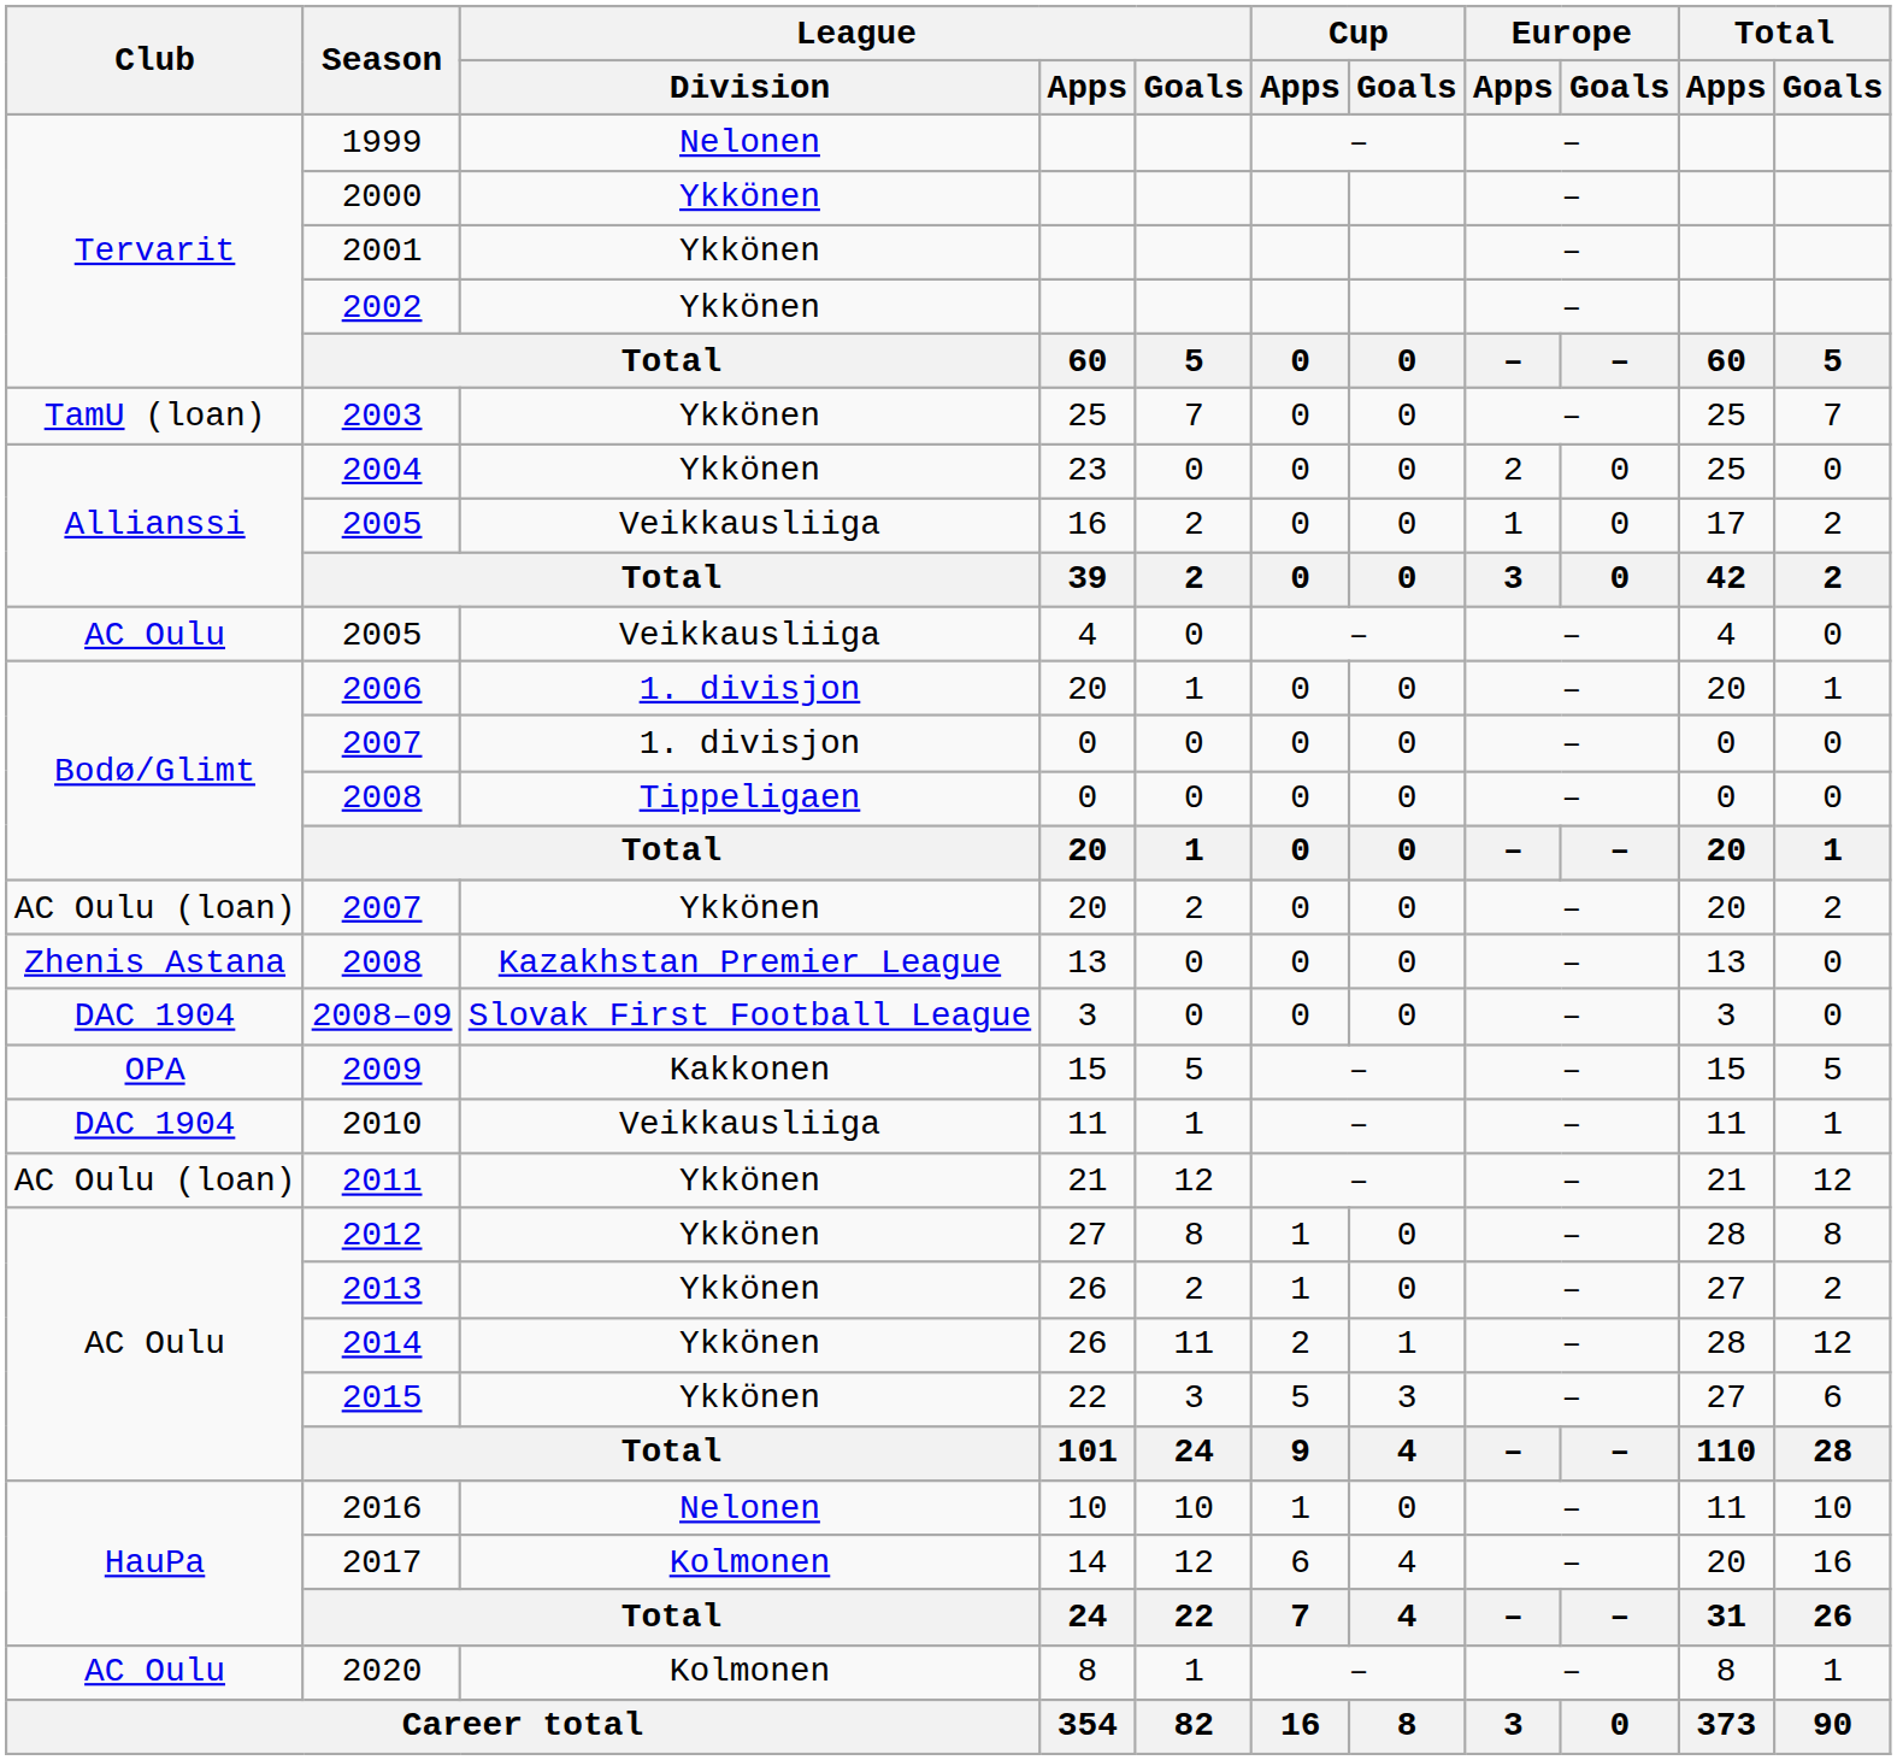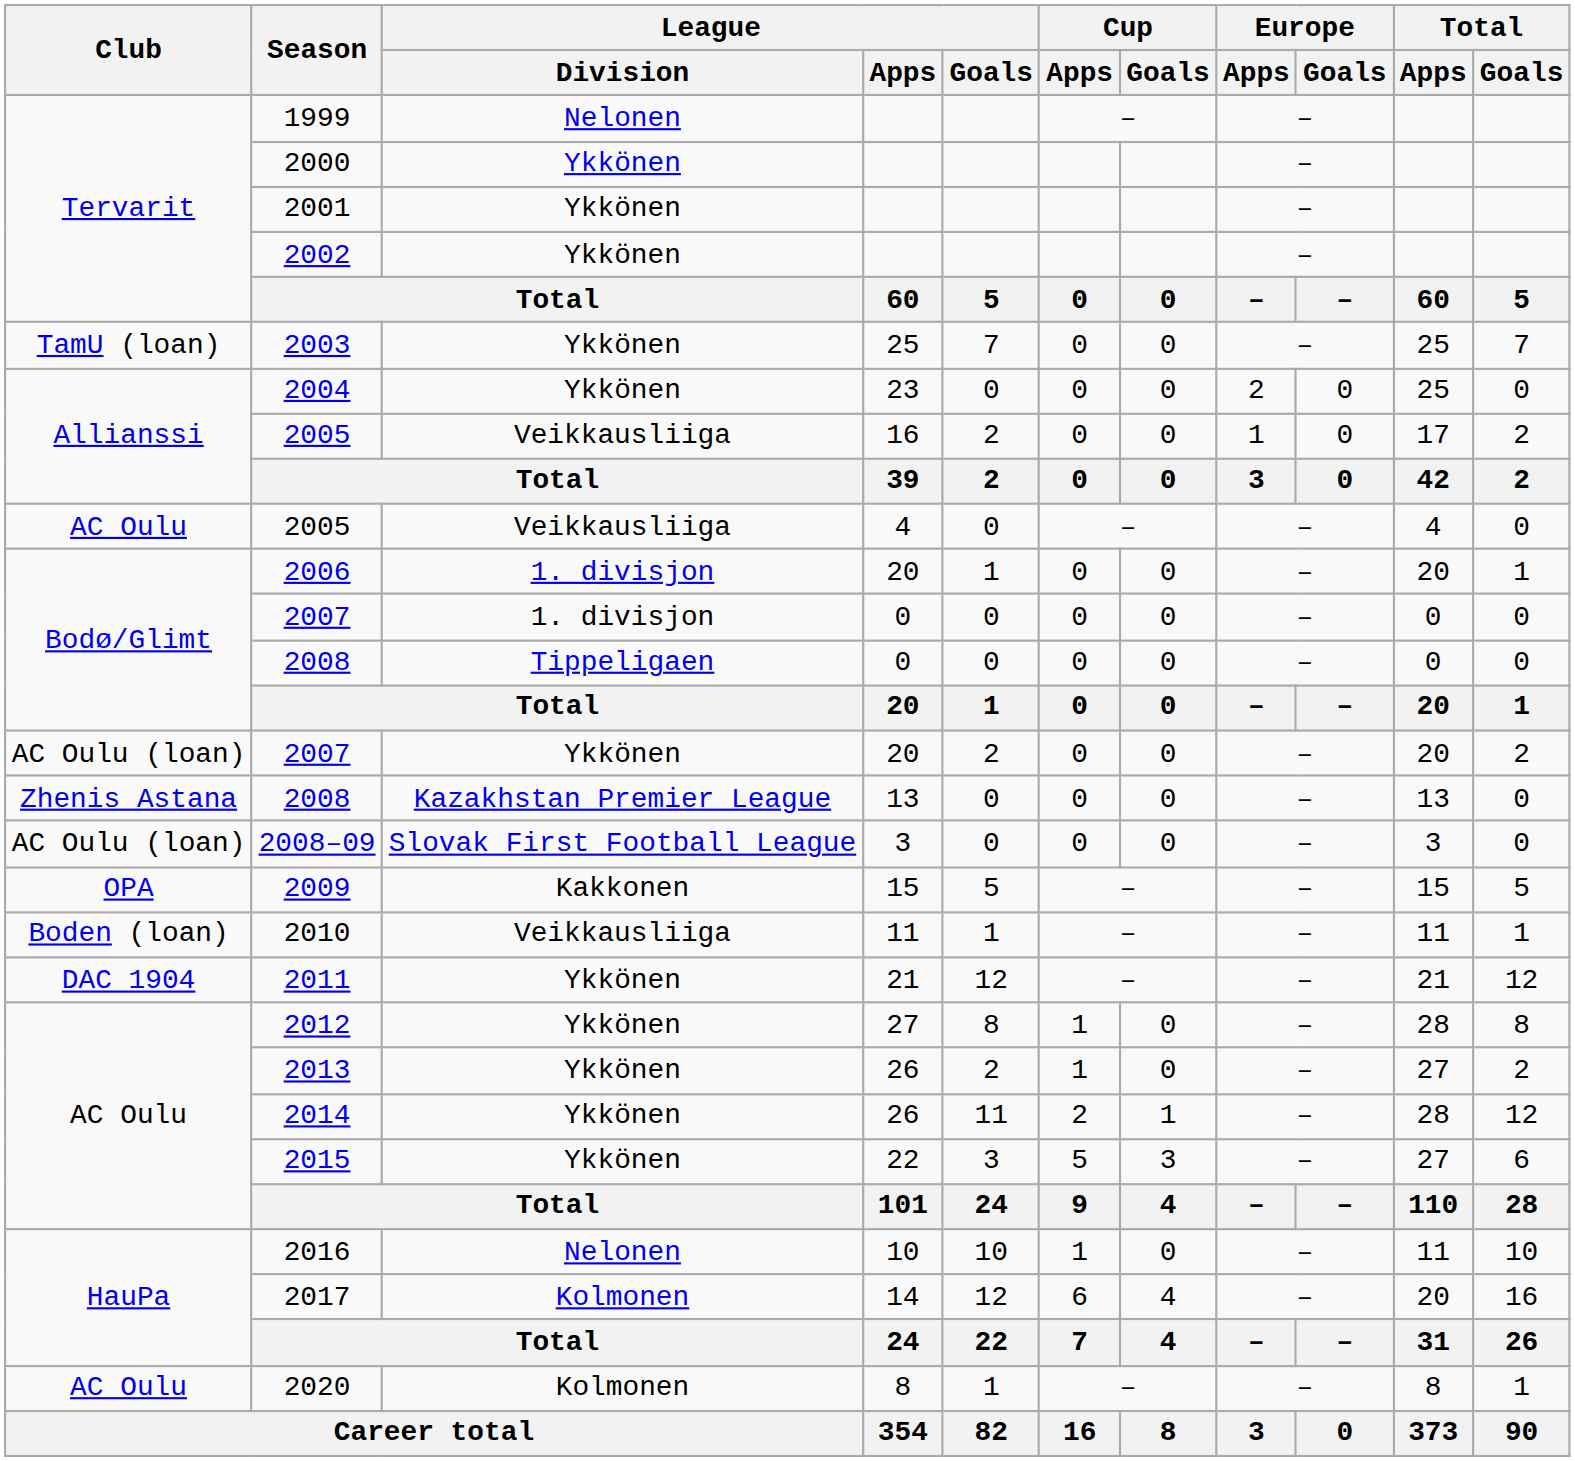2008–09 | Club: DAC 1904 -> AC Oulu (loan)
2010 | Club: DAC 1904 -> Boden (loan)
2011 | Club: AC Oulu (loan) -> DAC 1904
